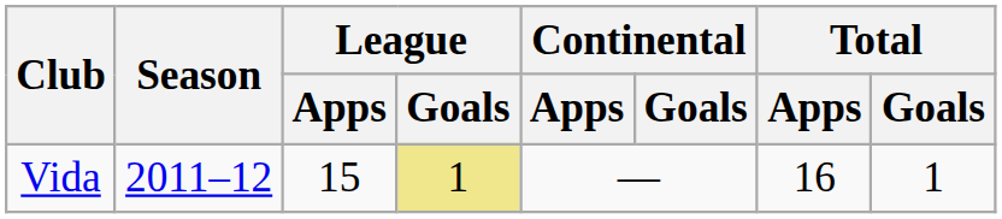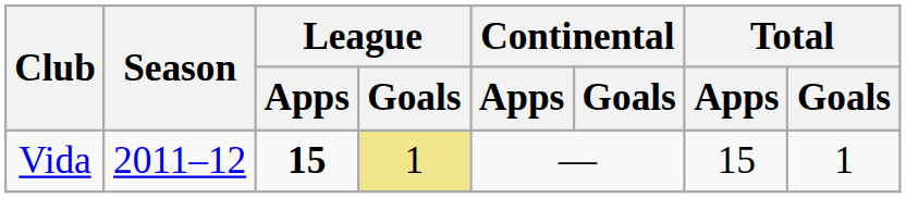Vida | League / Apps: normal -> bold
Vida | Total / Apps: 16 -> 15
